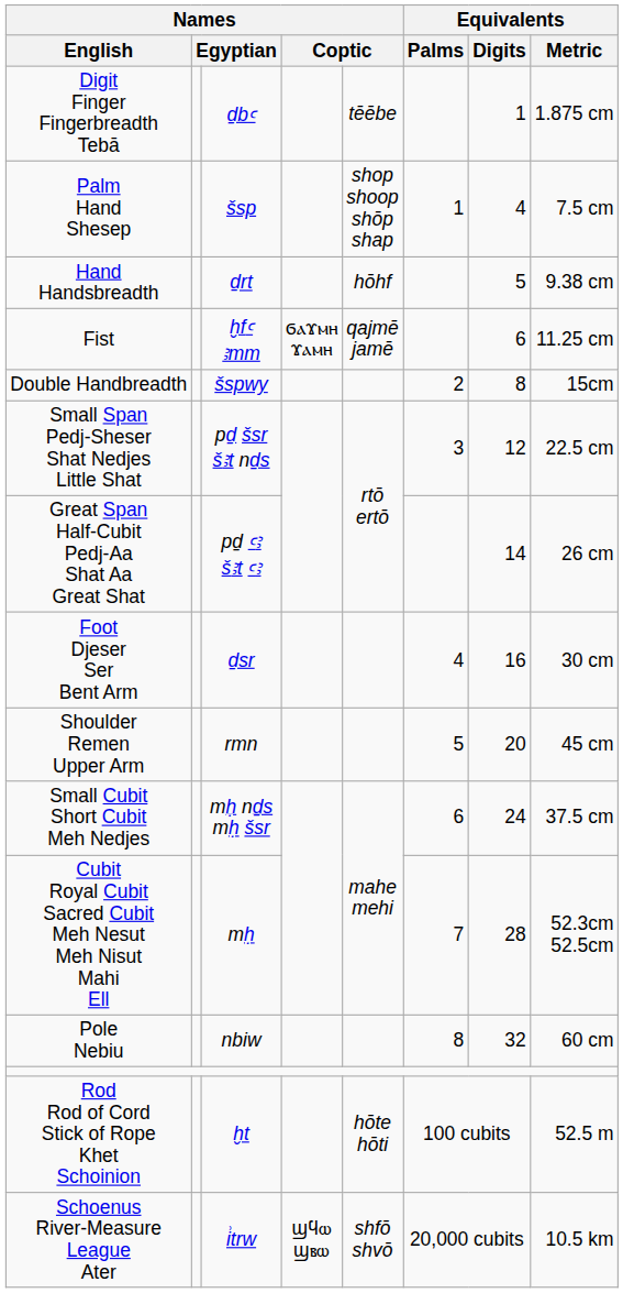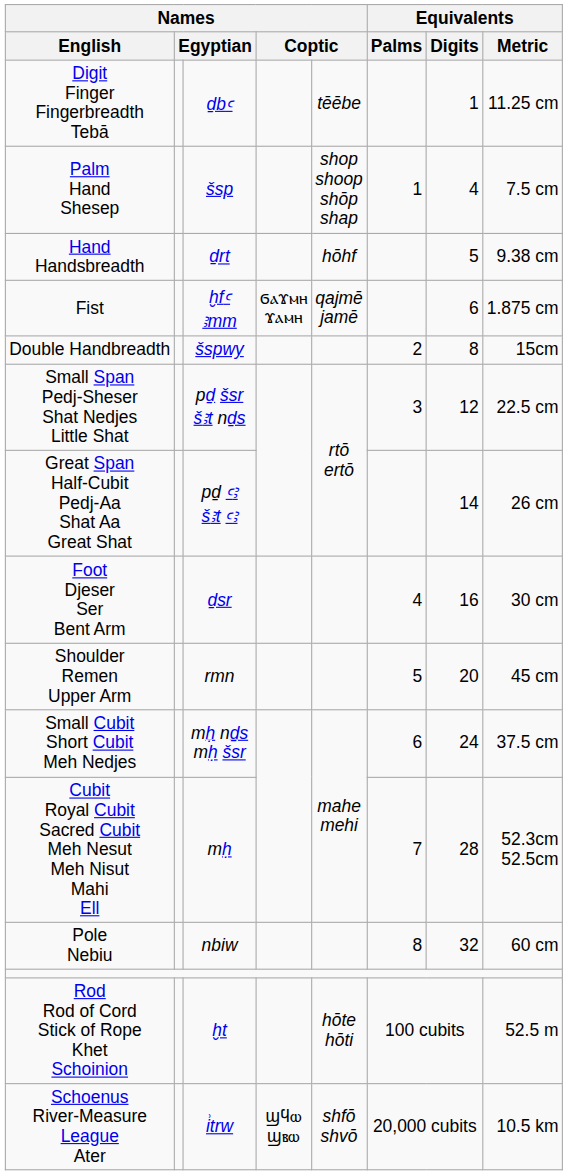Digit Finger Fingerbreadth Tebā | Equivalents / Metric: 1.875 cm -> 11.25 cm
Fist | Equivalents / Metric: 11.25 cm -> 1.875 cm
